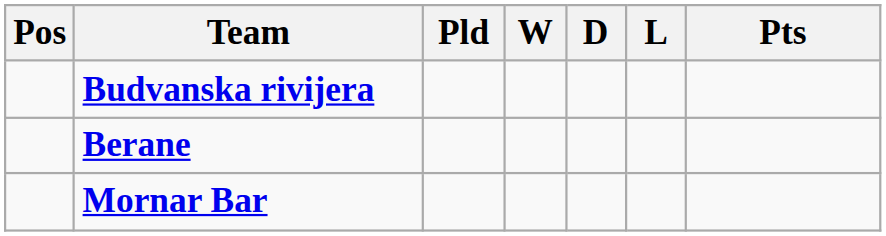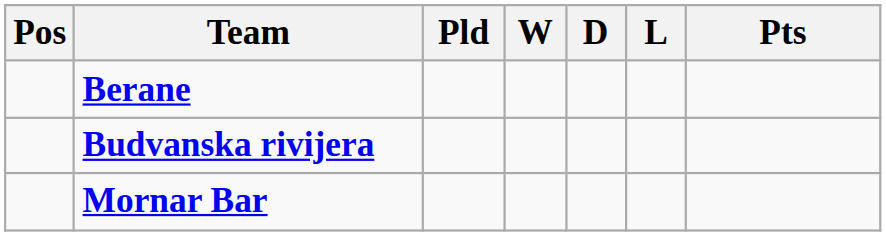rows swapped: Budvanska rivijera <-> Berane
